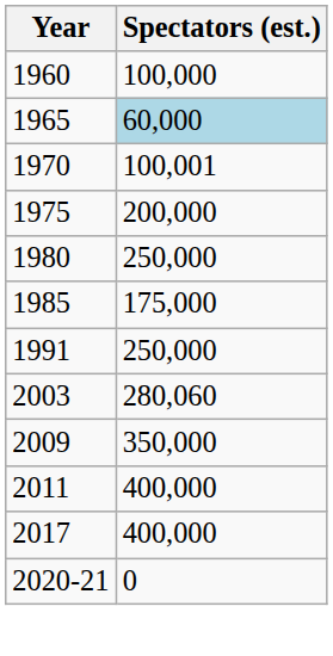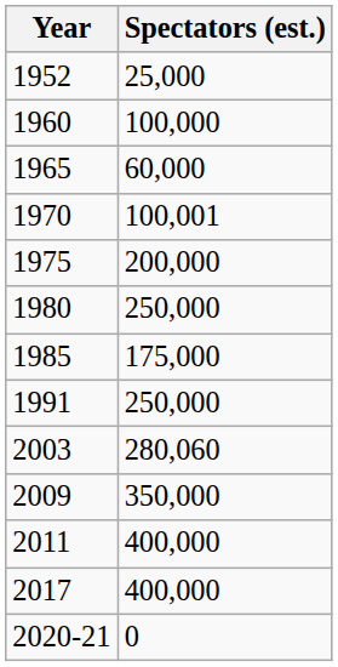+ row: 1952 | 25,000
1965 | Spectators (est.): lightblue background -> no background
